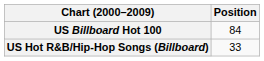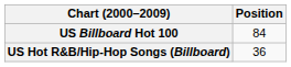US Hot R&B/Hip-Hop Songs (Billboard) | Position: 33 -> 36
